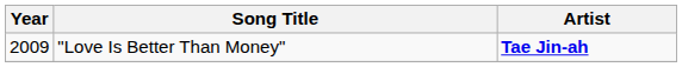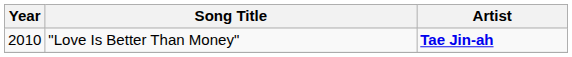"Love Is Better Than Money" | Year: 2009 -> 2010
